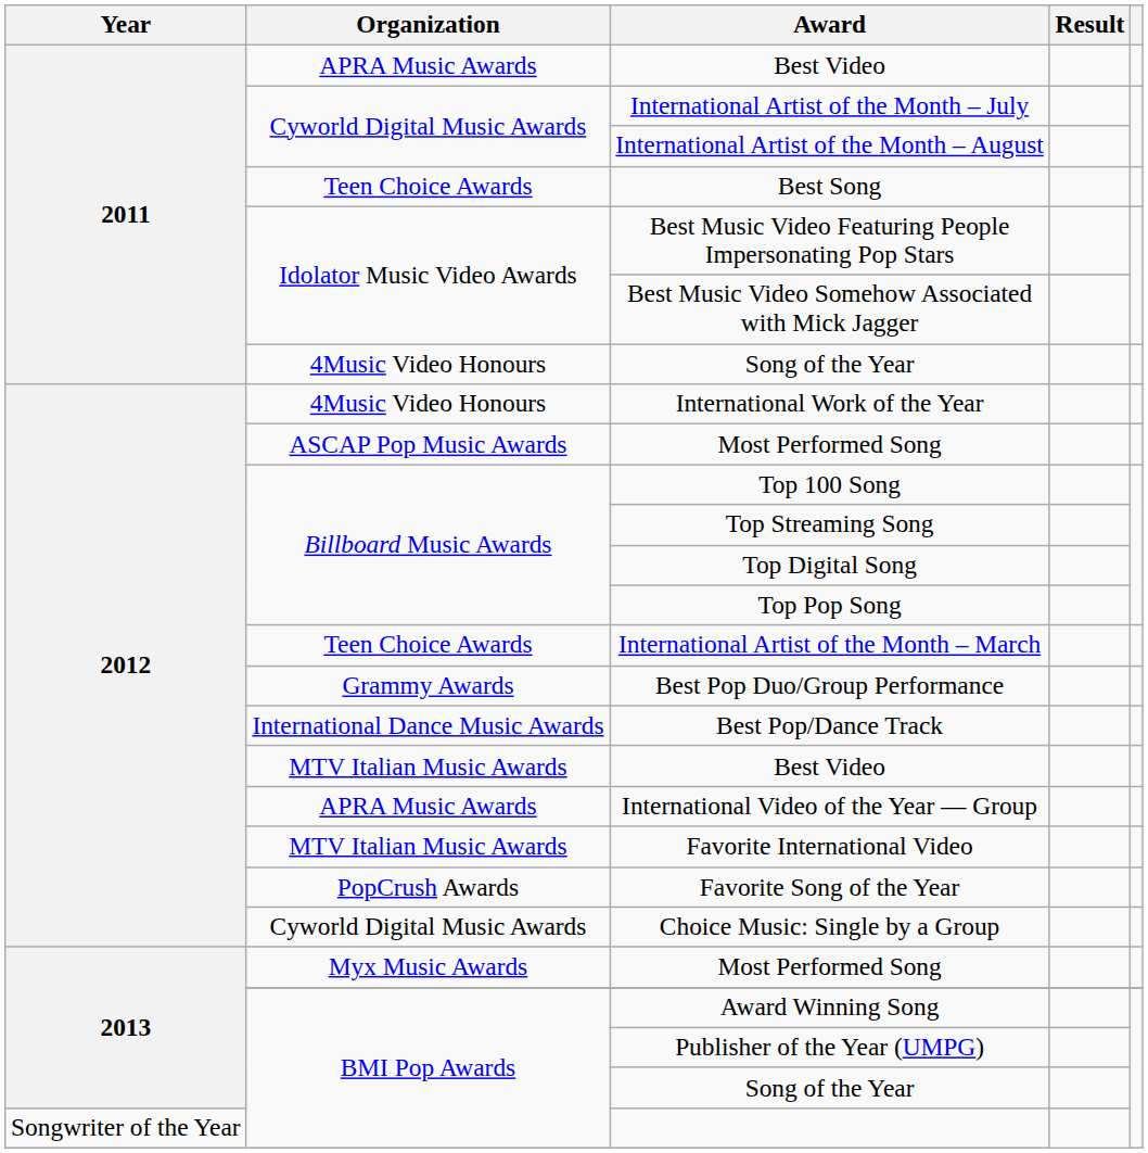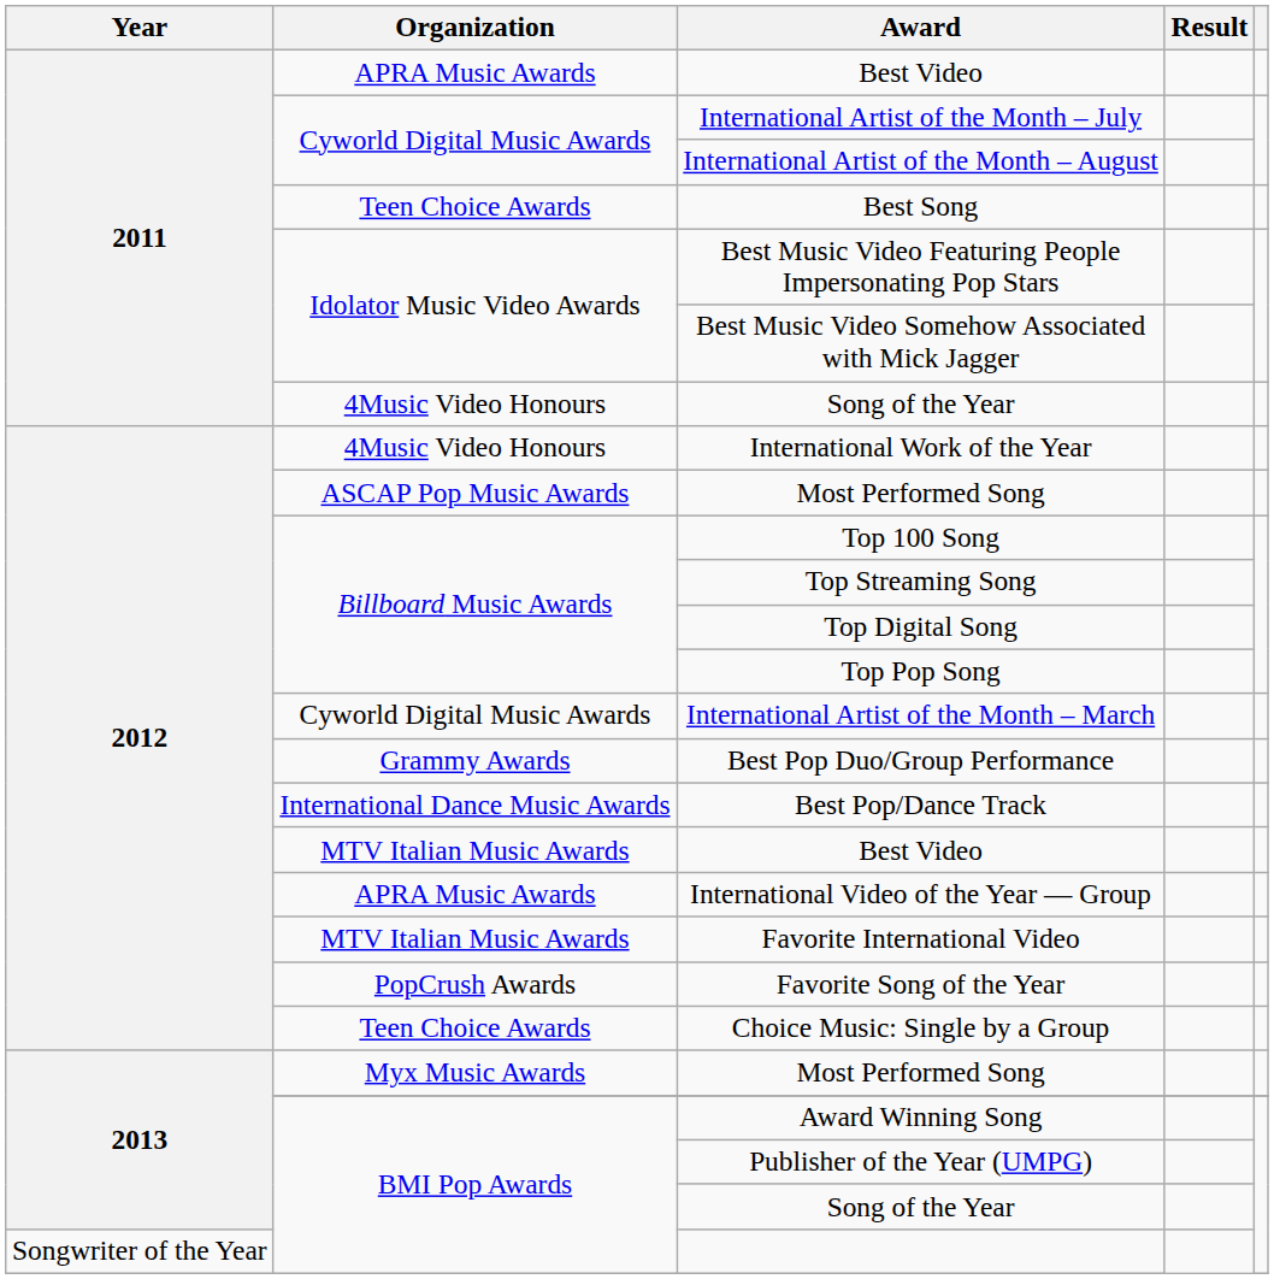International Artist of the Month – March | Organization: Teen Choice Awards -> Cyworld Digital Music Awards
Choice Music: Single by a Group | Organization: Cyworld Digital Music Awards -> Teen Choice Awards
